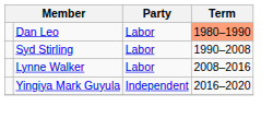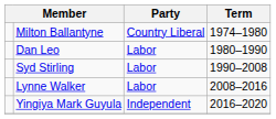+ row: Milton Ballantyne | Country Liberal | 1974–1980
Dan Leo | Term: lightsalmon background -> no background
